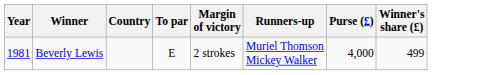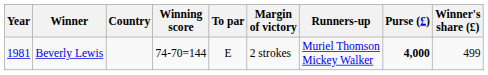+ column: Winning score | 74-70=144
Beverly Lewis | Purse (£): normal -> bold
